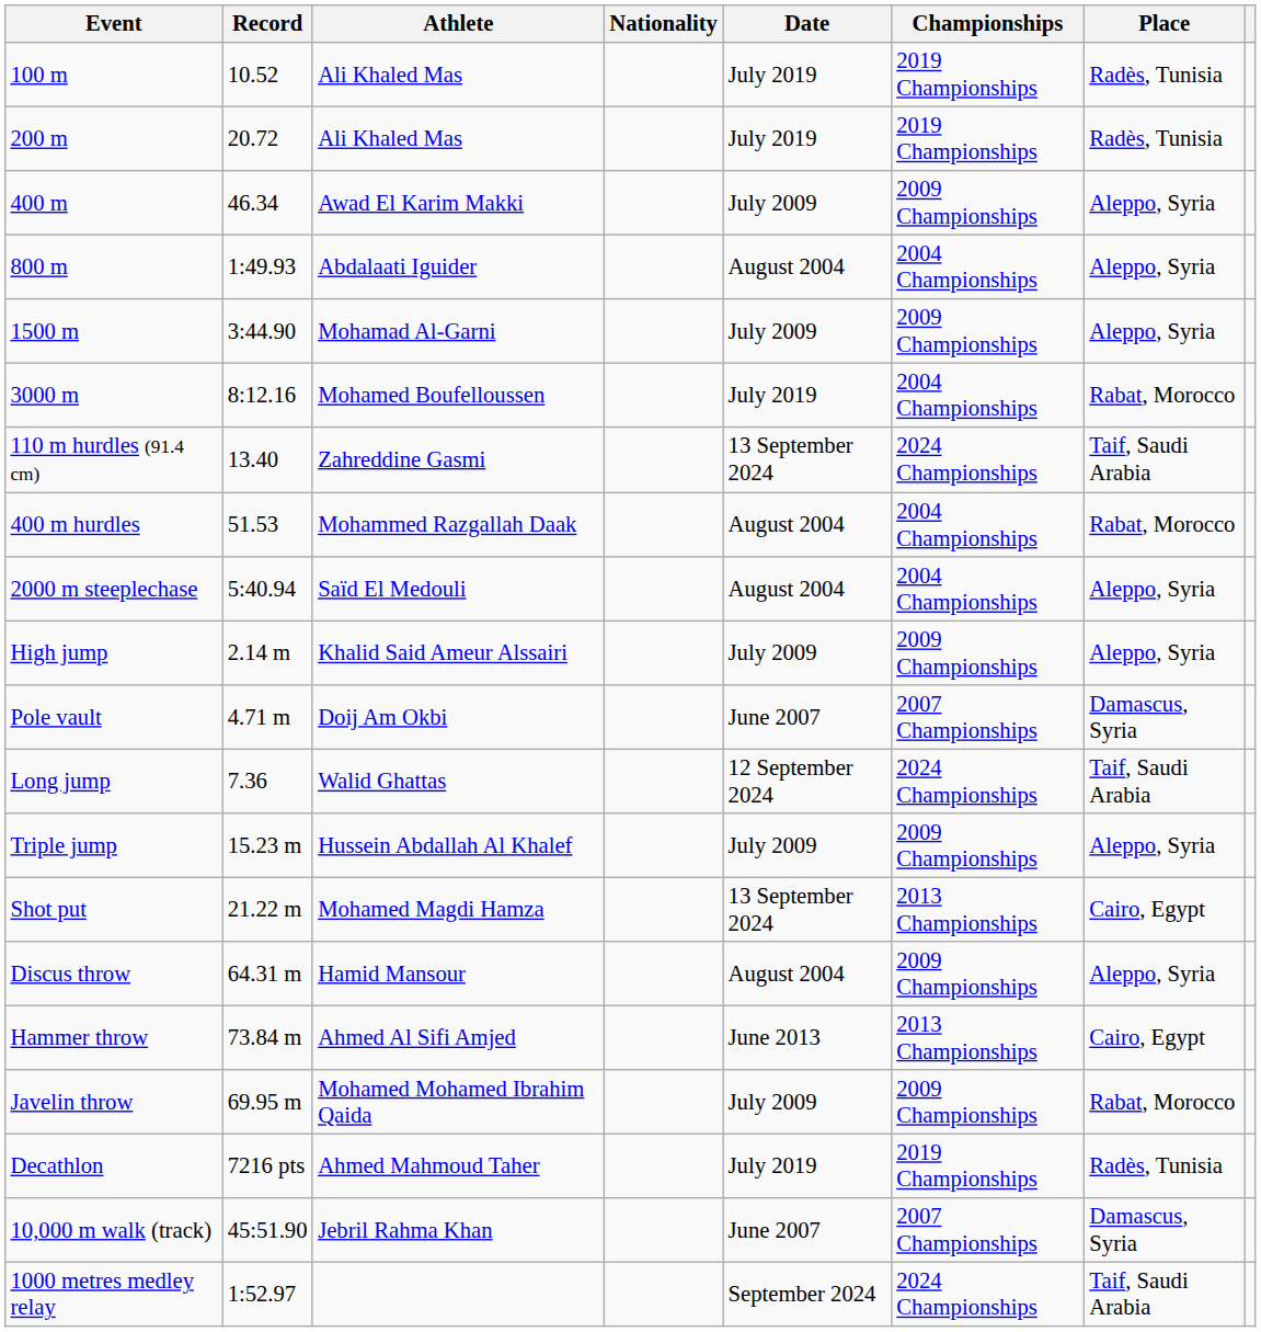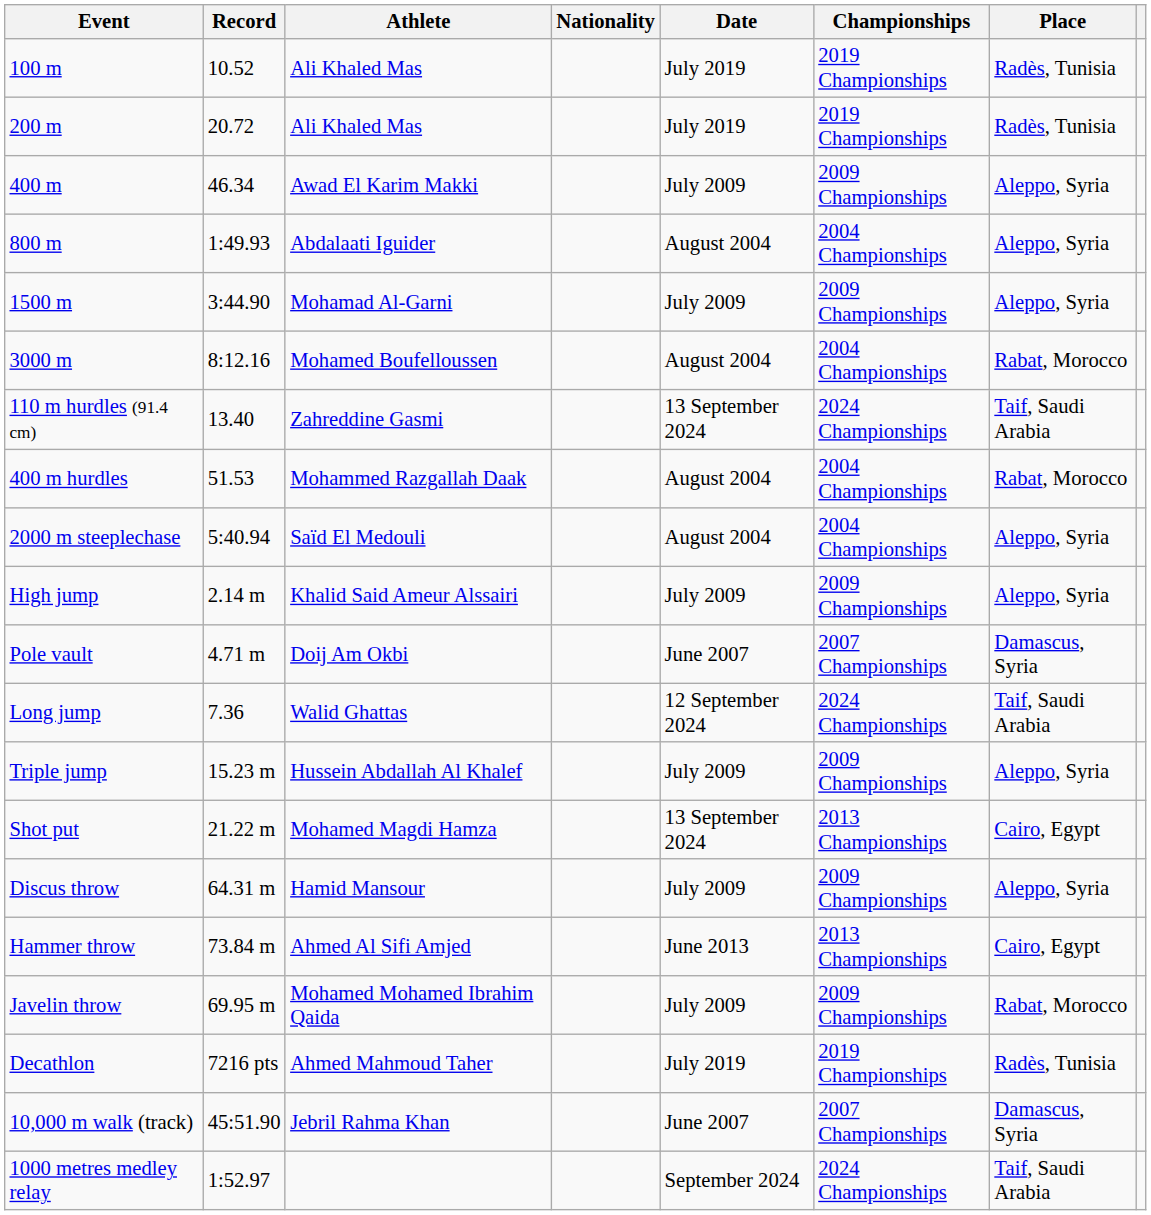3000 m | Date: July 2019 -> August 2004
Discus throw | Date: August 2004 -> July 2009
